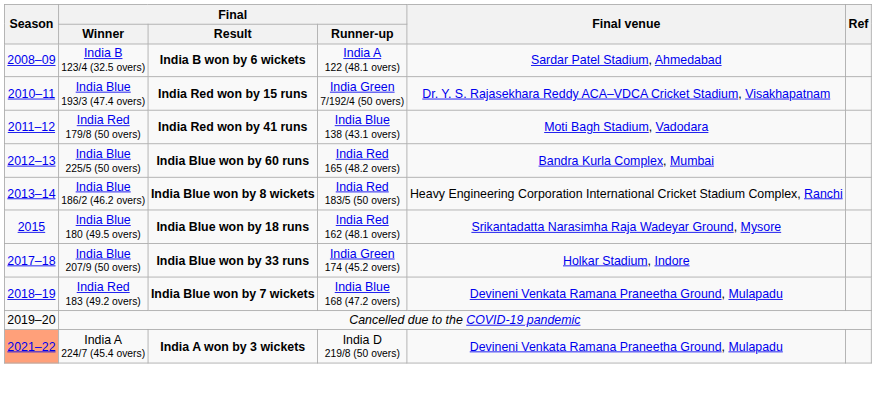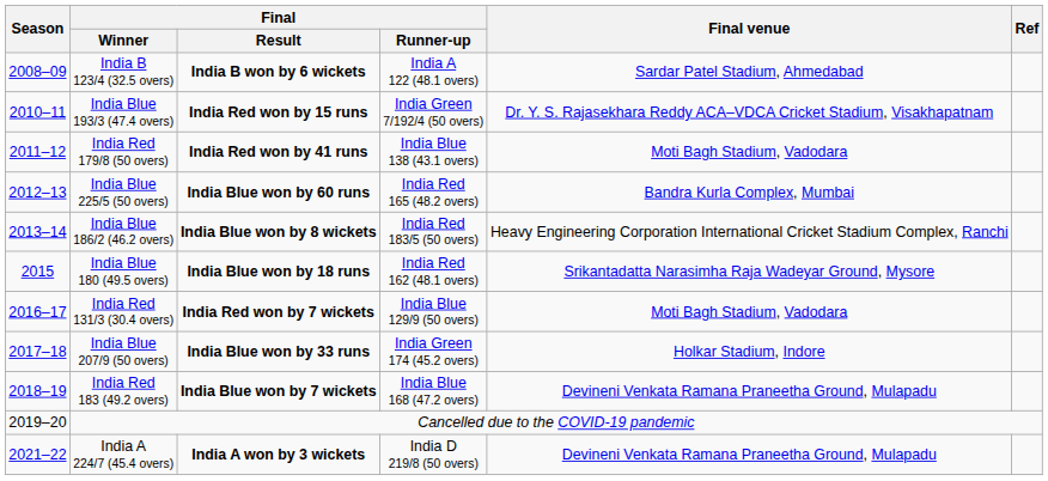+ row: 2016–17 | India Red 131/3 (30.4 overs) | India Red won by 7 wickets | India Blue 129/9 (50 overs) | Moti Bagh Stadium, Vadodara
India A 224/7 (45.4 overs) | Season: lightsalmon background -> no background
